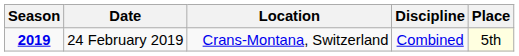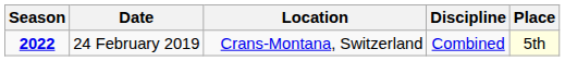24 February 2019 | Season: 2019 -> 2022
